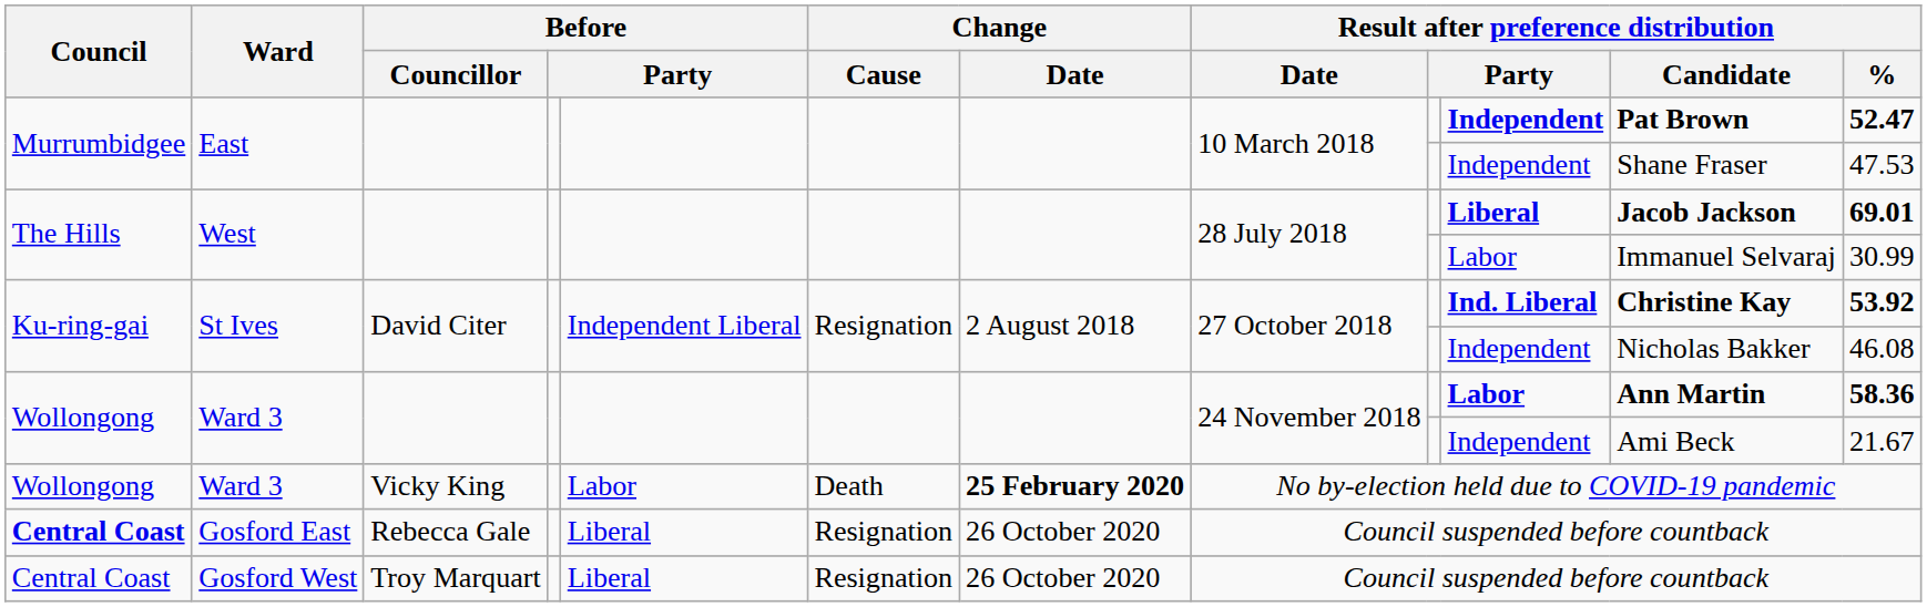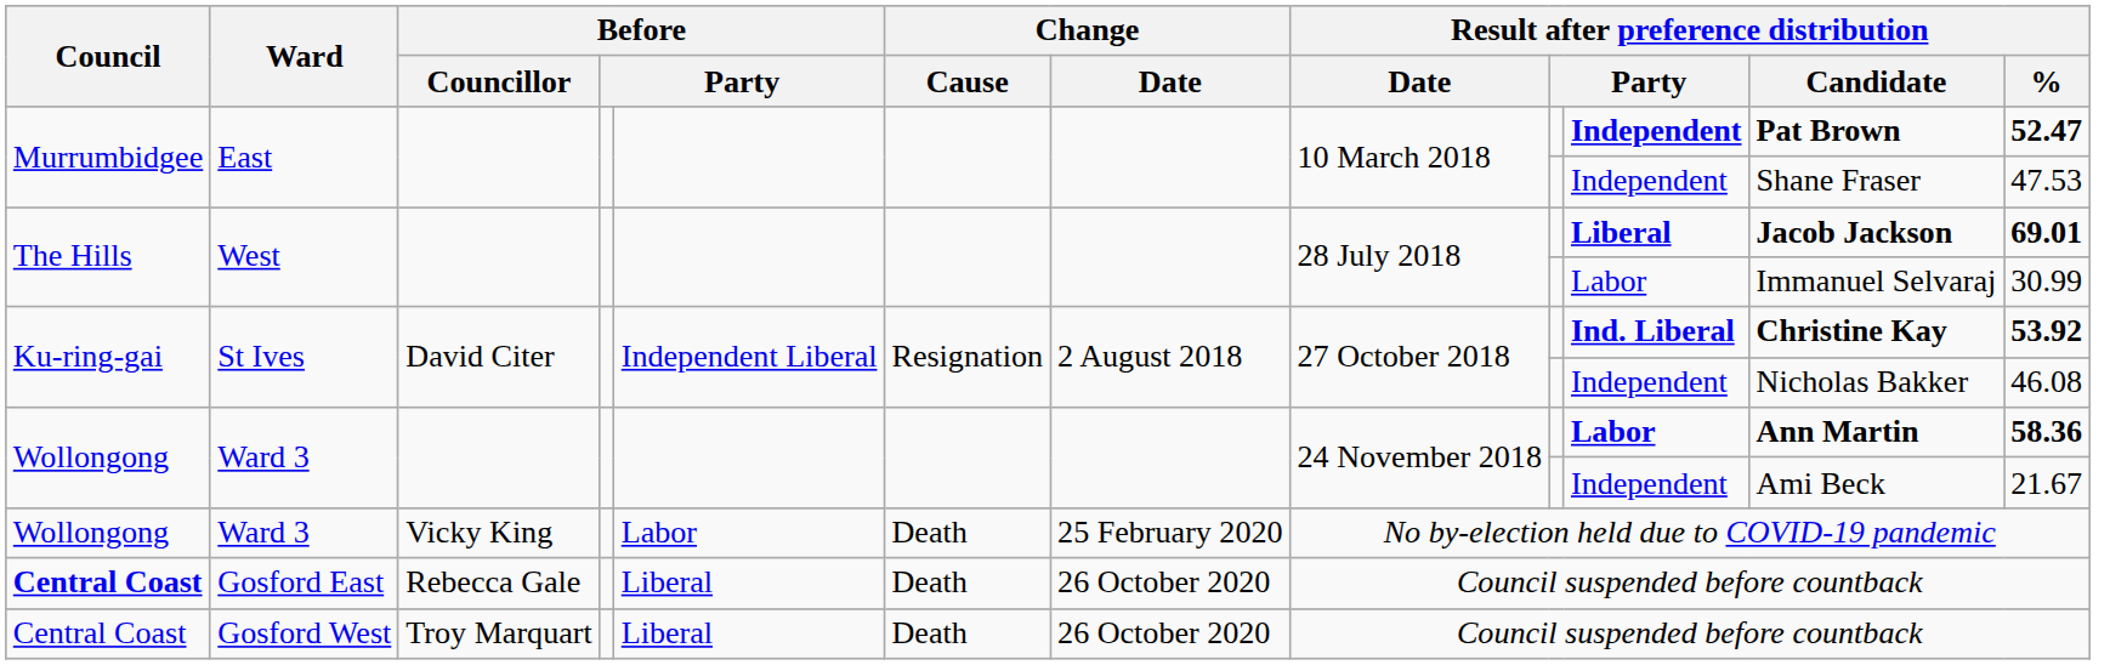Ward 3 / Vicky King | Change / Date: bold -> normal
Gosford East | Change / Cause: Resignation -> Death
Gosford West | Change / Cause: Resignation -> Death
